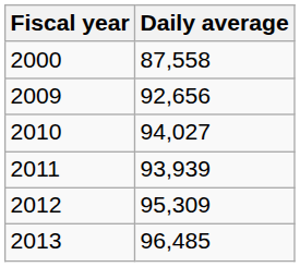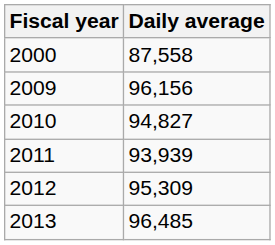2009 | Daily average: 92,656 -> 96,156
2010 | Daily average: 94,027 -> 94,827
